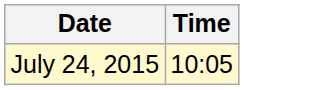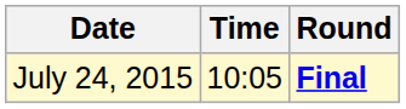+ column: Round | Final
